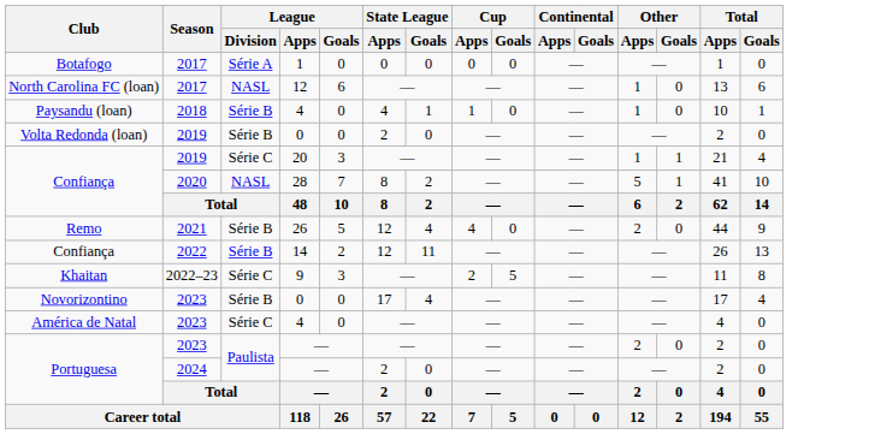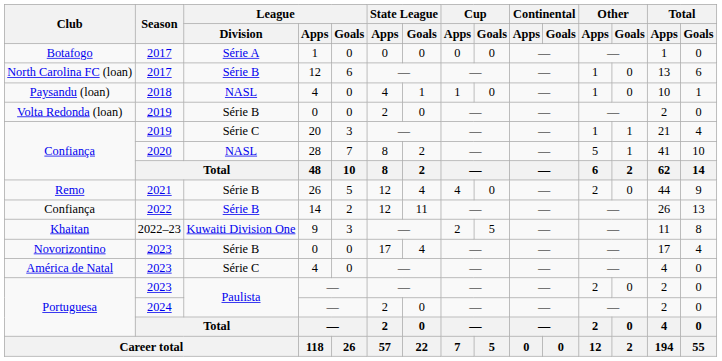North Carolina FC (loan) | League / Division: NASL -> Série B
Paysandu (loan) | League / Division: Série B -> NASL
Khaitan | League / Division: Série C -> Kuwaiti Division One
